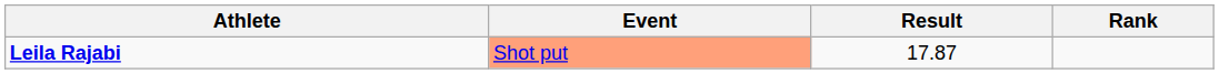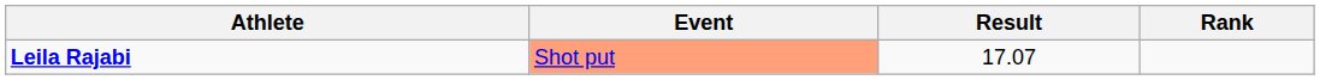Leila Rajabi | Result: 17.87 -> 17.07
